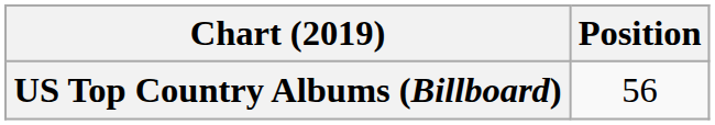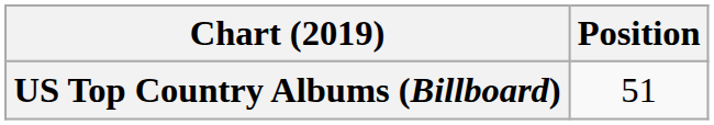US Top Country Albums (Billboard) | Position: 56 -> 51
